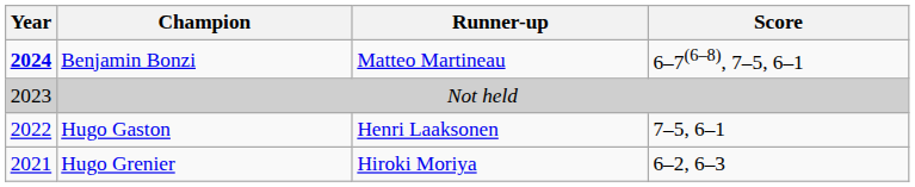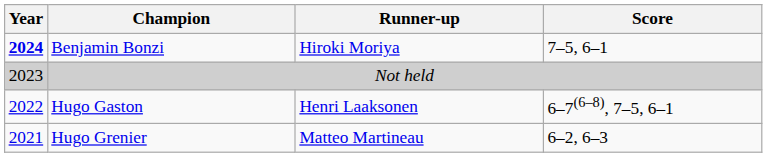Benjamin Bonzi | Runner-up: Matteo Martineau -> Hiroki Moriya
Benjamin Bonzi | Score: 6–7(6–8), 7–5, 6–1 -> 7–5, 6–1
Hugo Gaston | Score: 7–5, 6–1 -> 6–7(6–8), 7–5, 6–1
Hugo Grenier | Runner-up: Hiroki Moriya -> Matteo Martineau
